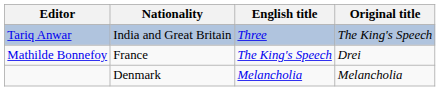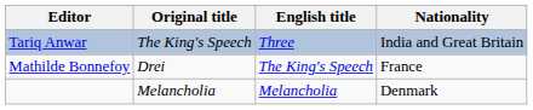columns swapped: Nationality <-> Original title
